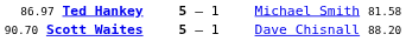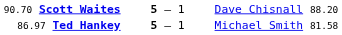rows swapped: 86.97 Ted Hankey <-> 90.70 Scott Waites
